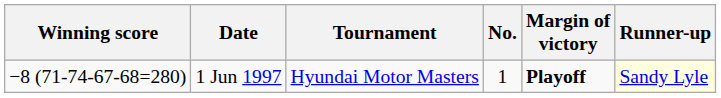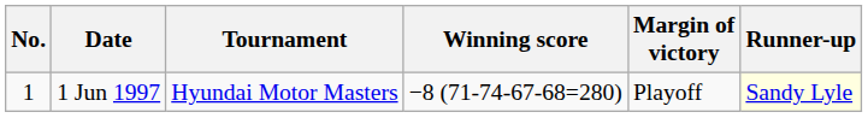columns swapped: No. <-> Winning score
1 Jun 1997 | Margin of victory: bold -> normal
